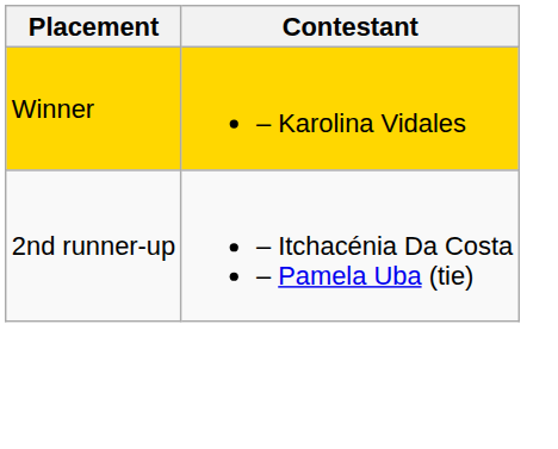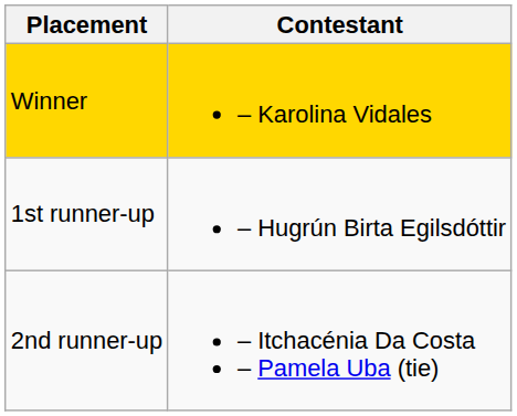+ row: 1st runner-up | – Hugrún Birta Egilsdóttir
